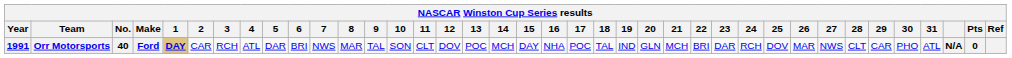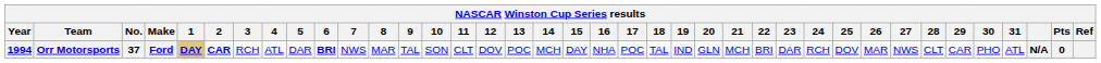Orr Motorsports | Year: 1991 -> 1994
Orr Motorsports | No.: 40 -> 37
Orr Motorsports | 2: normal -> bold
Orr Motorsports | 6: normal -> bold
